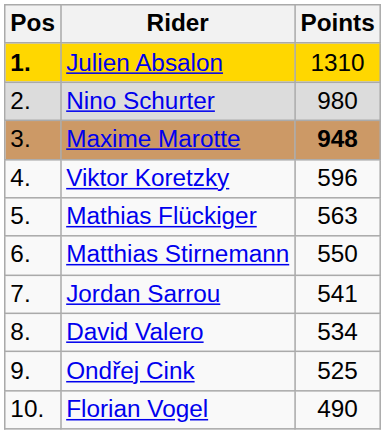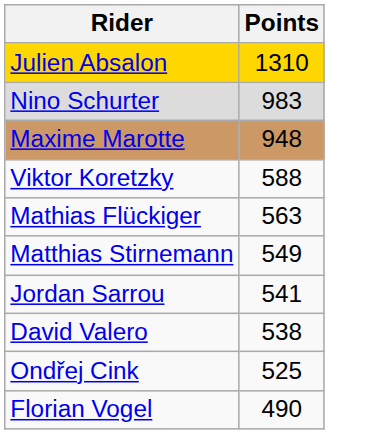- column: Pos | 1. | 2. | 3. | 4. | 5. | 6. | 7. | 8. | 9. | 10.
Nino Schurter | Points: 980 -> 983
Maxime Marotte | Points: bold -> normal
Viktor Koretzky | Points: 596 -> 588
Matthias Stirnemann | Points: 550 -> 549
David Valero | Points: 534 -> 538
